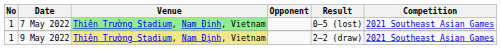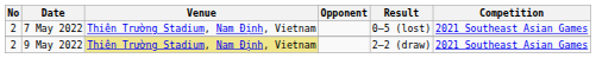7 May 2022 | No: 1 -> 2
7 May 2022 | Venue: lightgreen background -> no background
9 May 2022 | No: 1 -> 2
